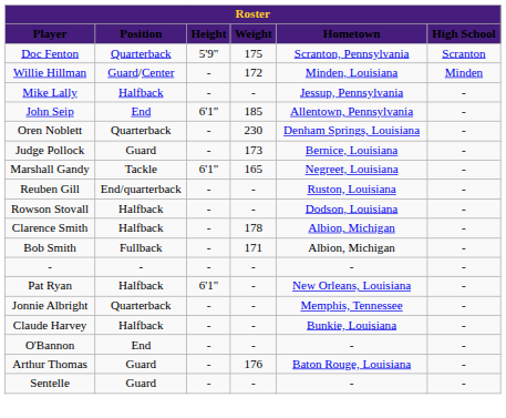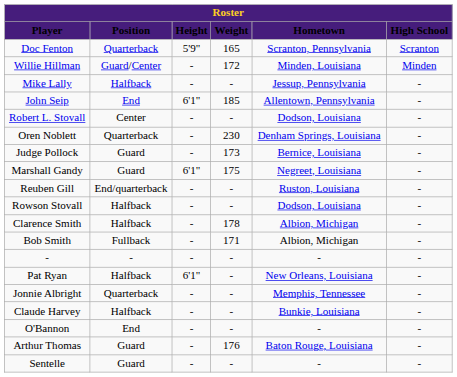Doc Fenton | Weight: 175 -> 165
+ row: Robert L. Stovall | Center | - | - | Dodson, Louisiana | -
Marshall Gandy | Position: Tackle -> Guard
Marshall Gandy | Weight: 165 -> 175
